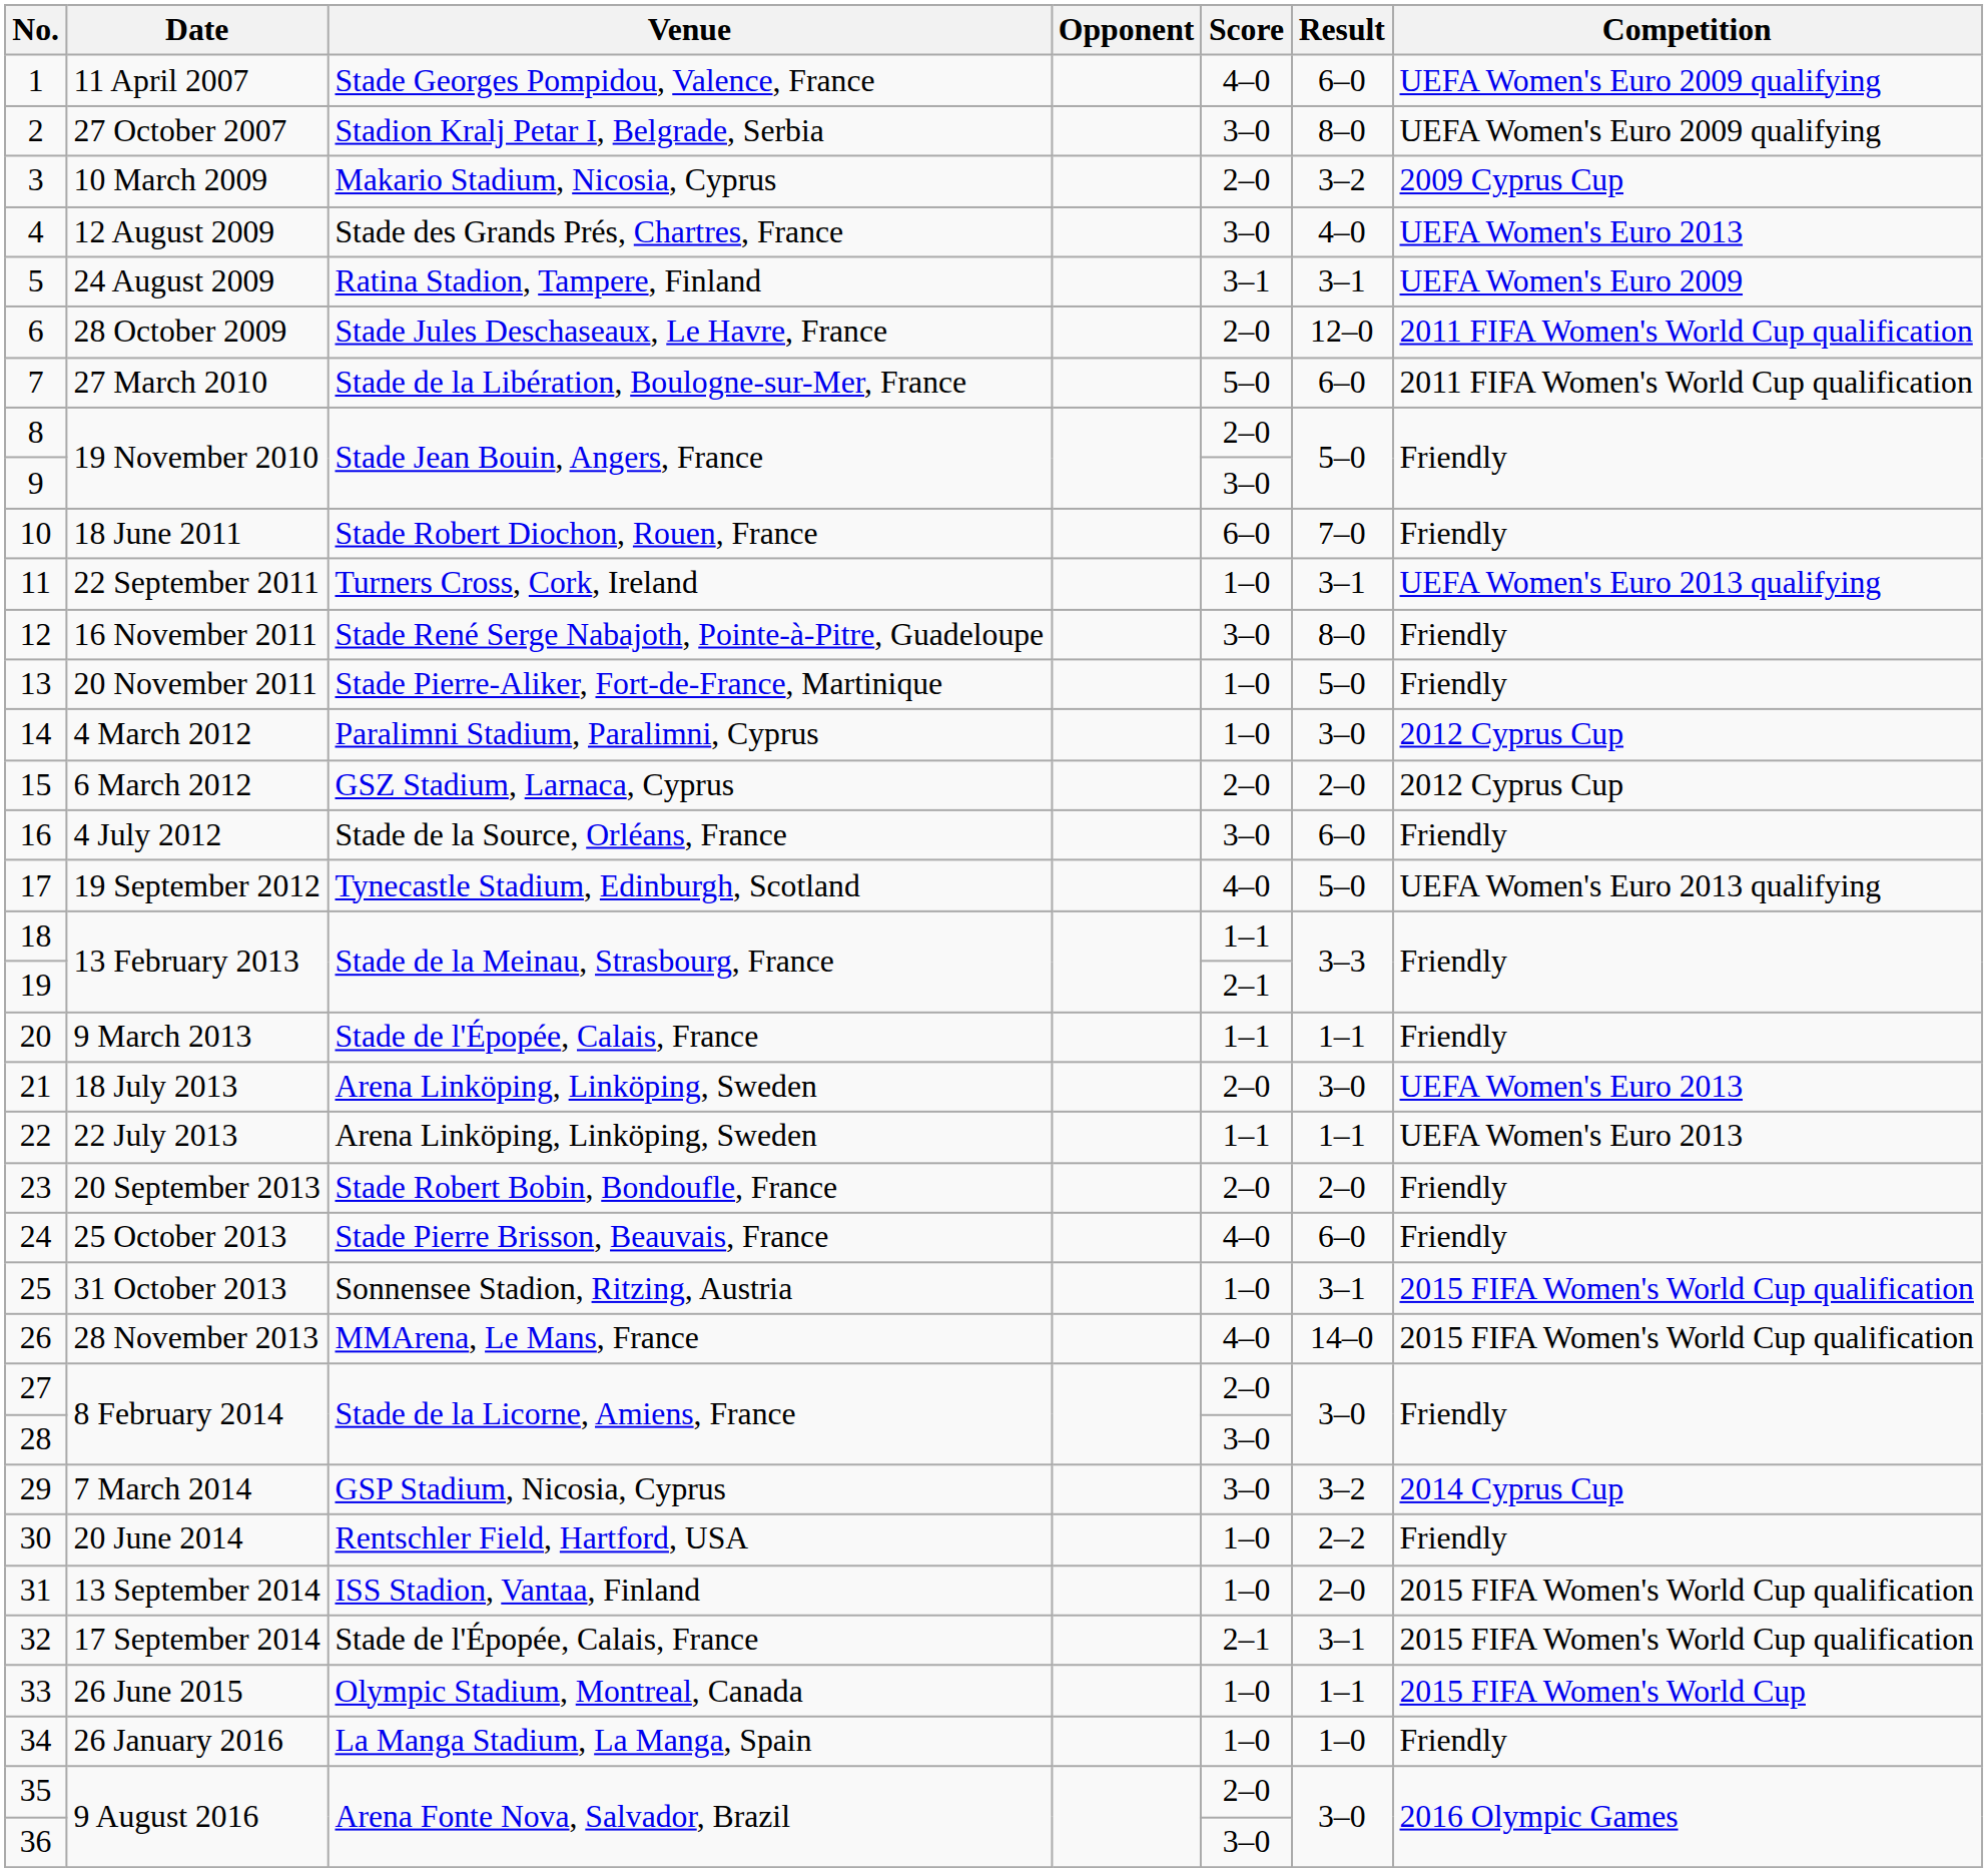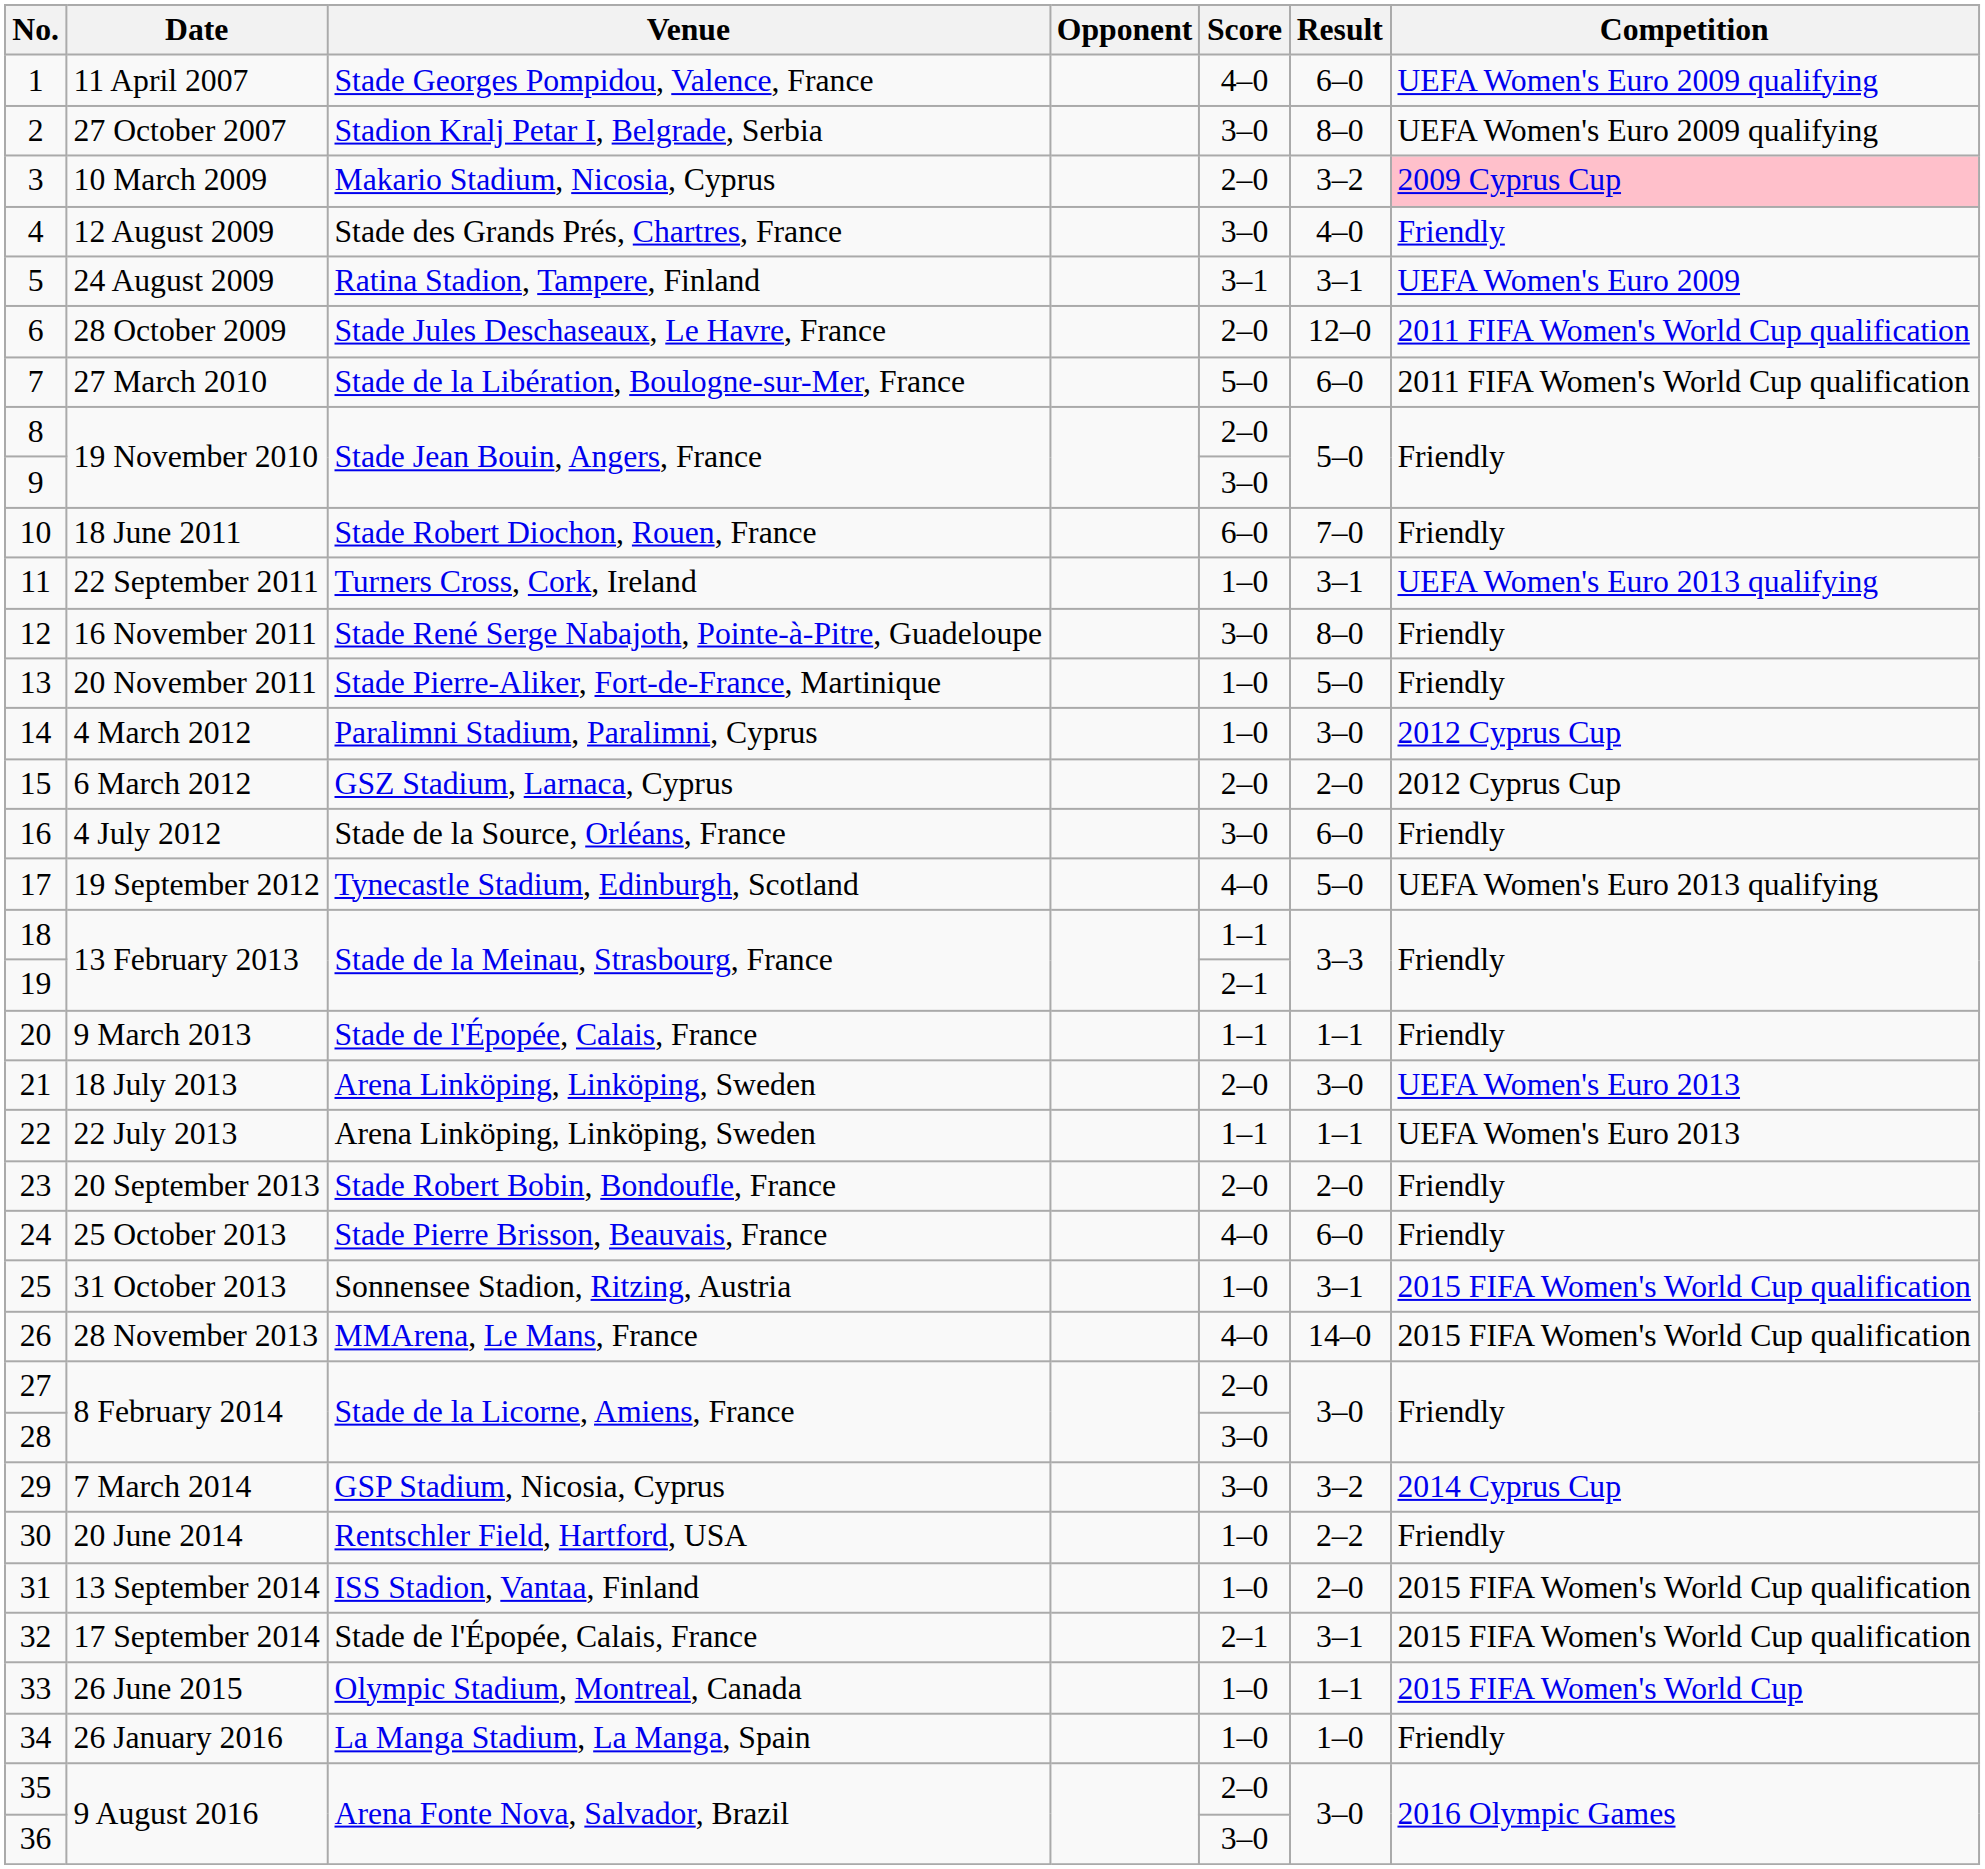3 | Competition: no background -> pink background
4 | Competition: UEFA Women's Euro 2013 -> Friendly
